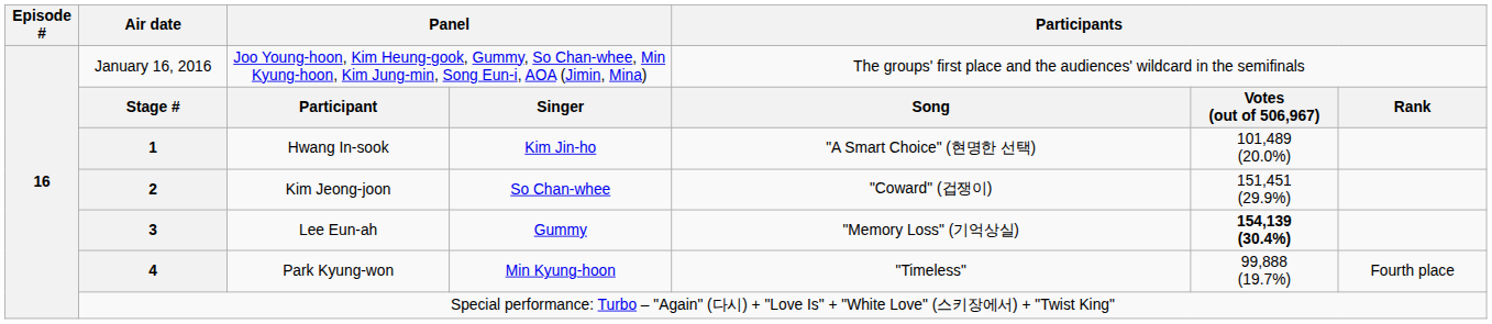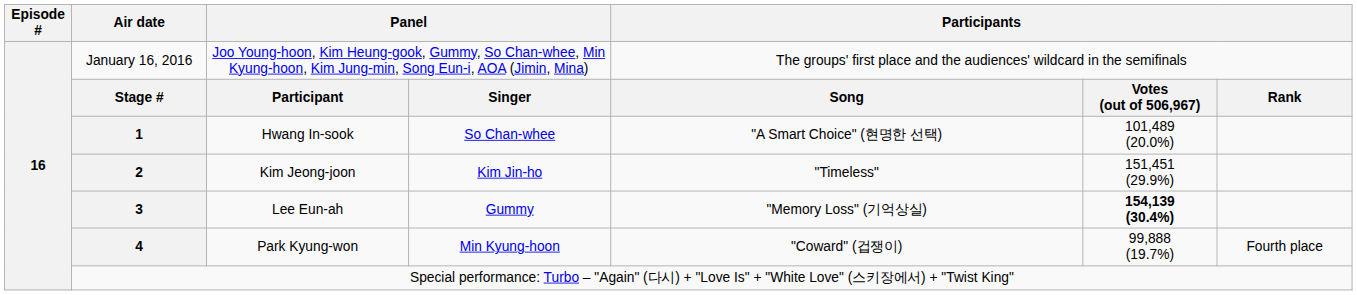Hwang In-sook | column 4: Kim Jin-ho -> So Chan-whee
Kim Jeong-joon | column 4: So Chan-whee -> Kim Jin-ho
Kim Jeong-joon | column 5: "Coward" (겁쟁이) -> "Timeless"
Park Kyung-won | column 5: "Timeless" -> "Coward" (겁쟁이)
